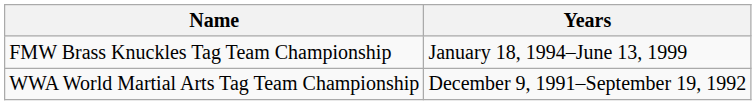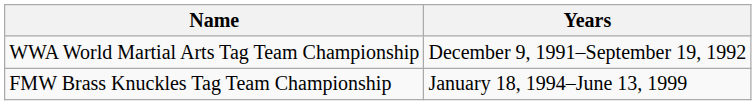rows swapped: WWA World Martial Arts Tag Team Championship <-> FMW Brass Knuckles Tag Team Championship
